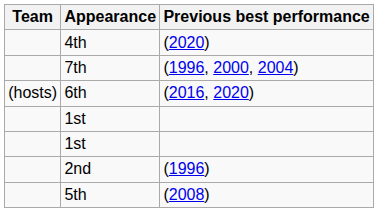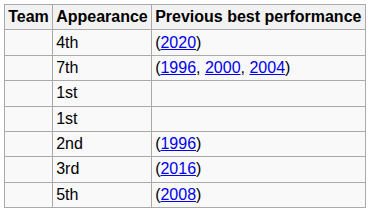- row: (hosts) | 6th | (2016, 2020)
+ row: 3rd | (2016)
